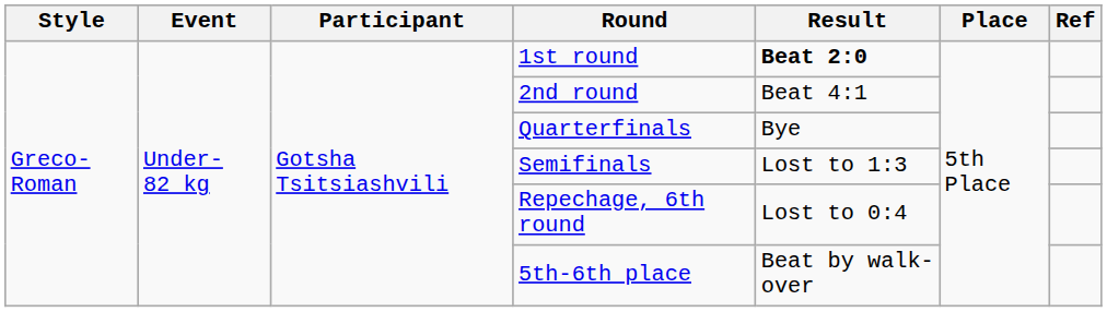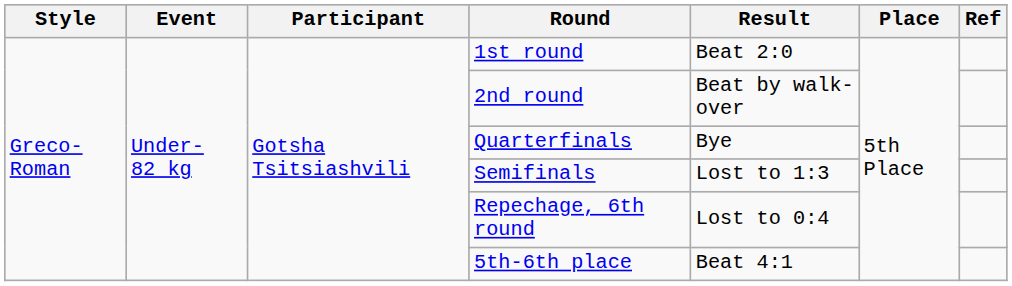1st round | Result: bold -> normal
2nd round | Result: Beat 4:1 -> Beat by walk-over
5th-6th place | Result: Beat by walk-over -> Beat 4:1
